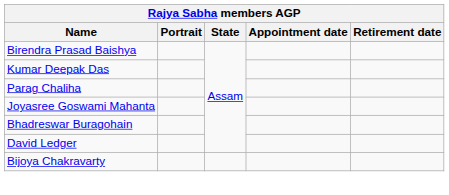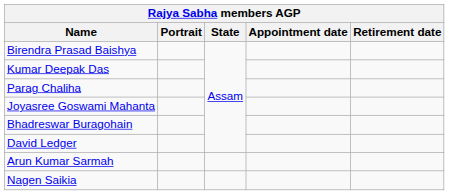- row: Bijoya Chakravarty
+ row: Arun Kumar Sarmah
+ row: Nagen Saikia
